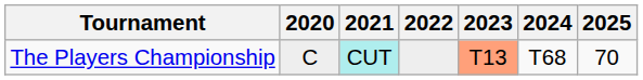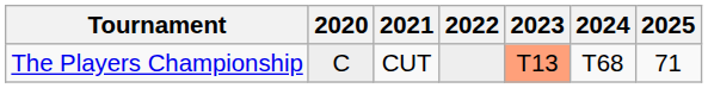The Players Championship | 2021: paleturquoise background -> no background
The Players Championship | 2025: 70 -> 71
